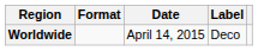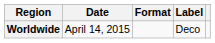columns swapped: Date <-> Format
